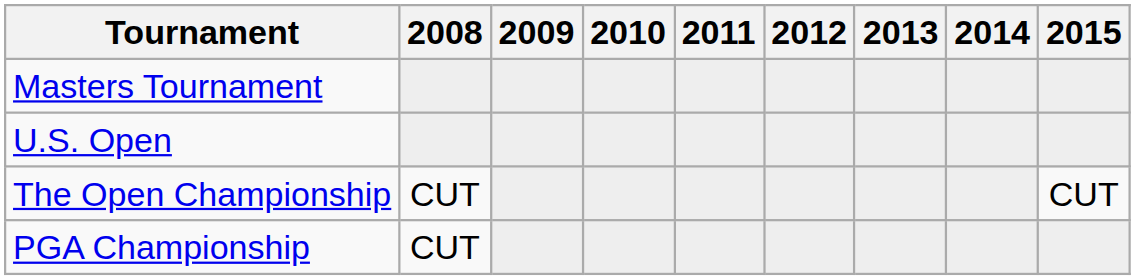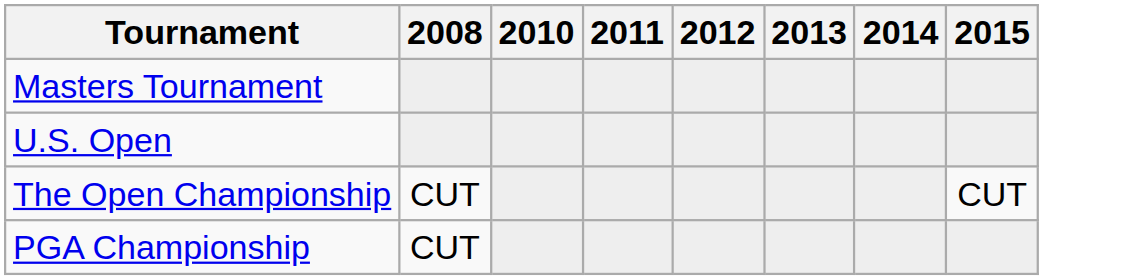- column: 2009
